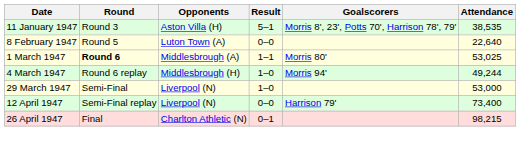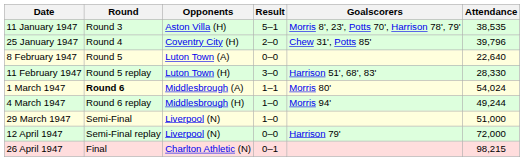+ row: 25 January 1947 | Round 4 | Coventry City (H) | 2–0 | Chew 31', Potts 85' | 39,796
+ row: 11 February 1947 | Round 5 replay | Luton Town (H) | 3–0 | Harrison 51', 68', 83' | 28,330
1 March 1947 | Attendance: 53,025 -> 54,024
29 March 1947 | Attendance: 53,000 -> 51,000
12 April 1947 | Attendance: 73,400 -> 72,000
